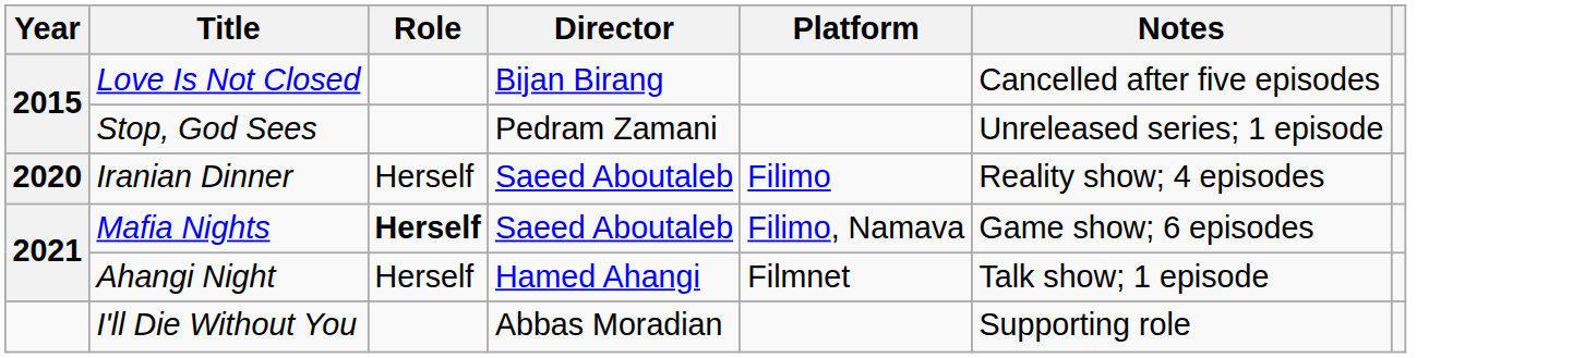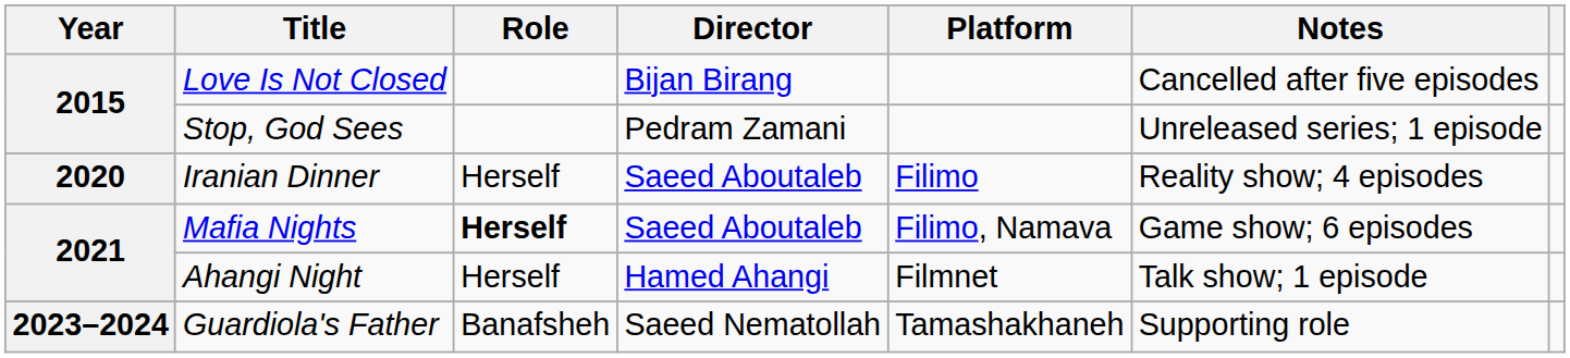+ row: 2023–2024 | Guardiola's Father | Banafsheh | Saeed Nematollah | Tamashakhaneh | Supporting role
- row: I'll Die Without You | Abbas Moradian | Supporting role
